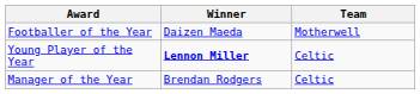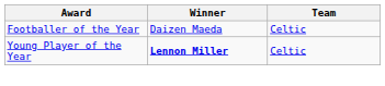Footballer of the Year | Team: Motherwell -> Celtic
- row: Manager of the Year | Brendan Rodgers | Celtic
